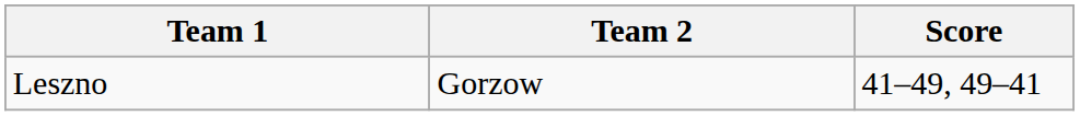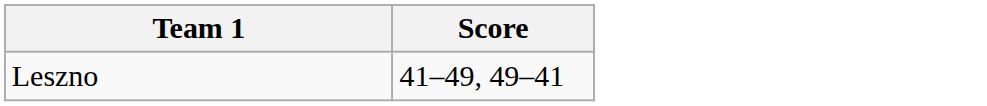- column: Team 2 | Gorzow
